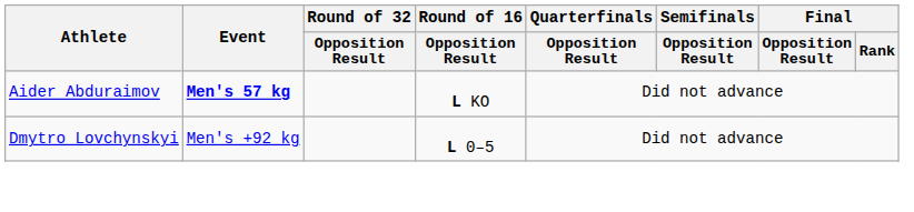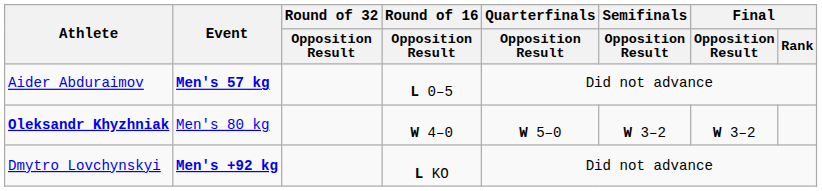Aider Abduraimov | Round of 16 / Opposition Result: L KO -> L 0–5
+ row: Oleksandr Khyzhniak | Men's 80 kg | W 4–0 | W 5–0 | W 3–2 | W 3–2
Dmytro Lovchynskyi | Event: normal -> bold
Dmytro Lovchynskyi | Round of 16 / Opposition Result: L 0–5 -> L KO
